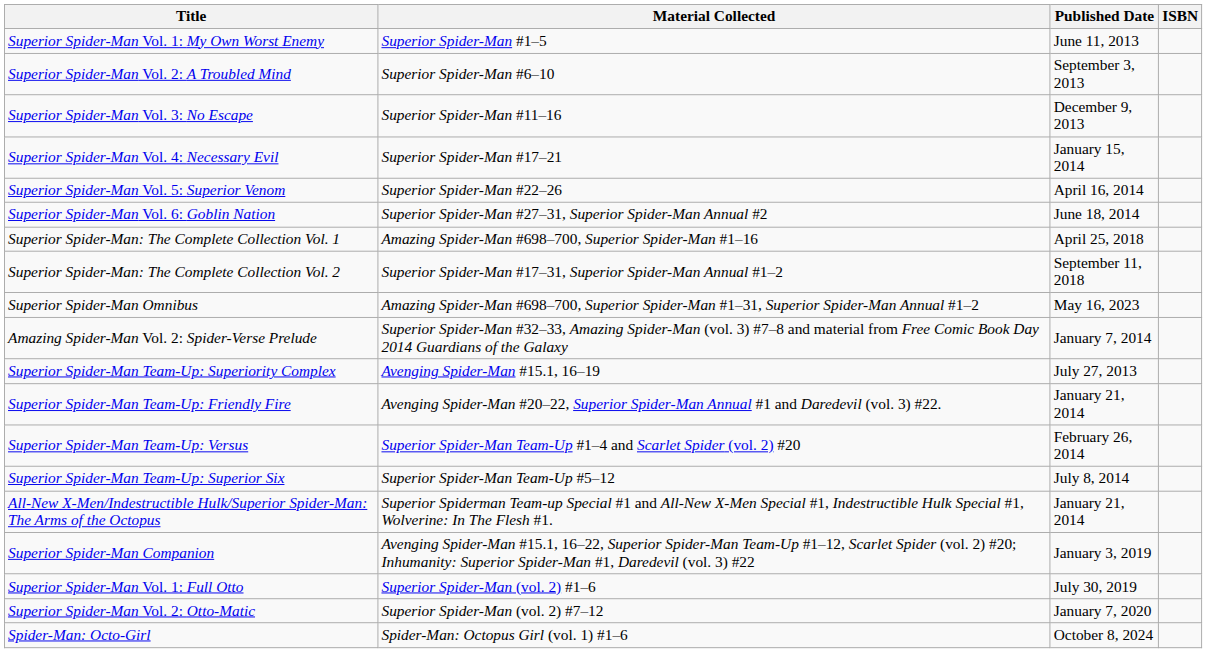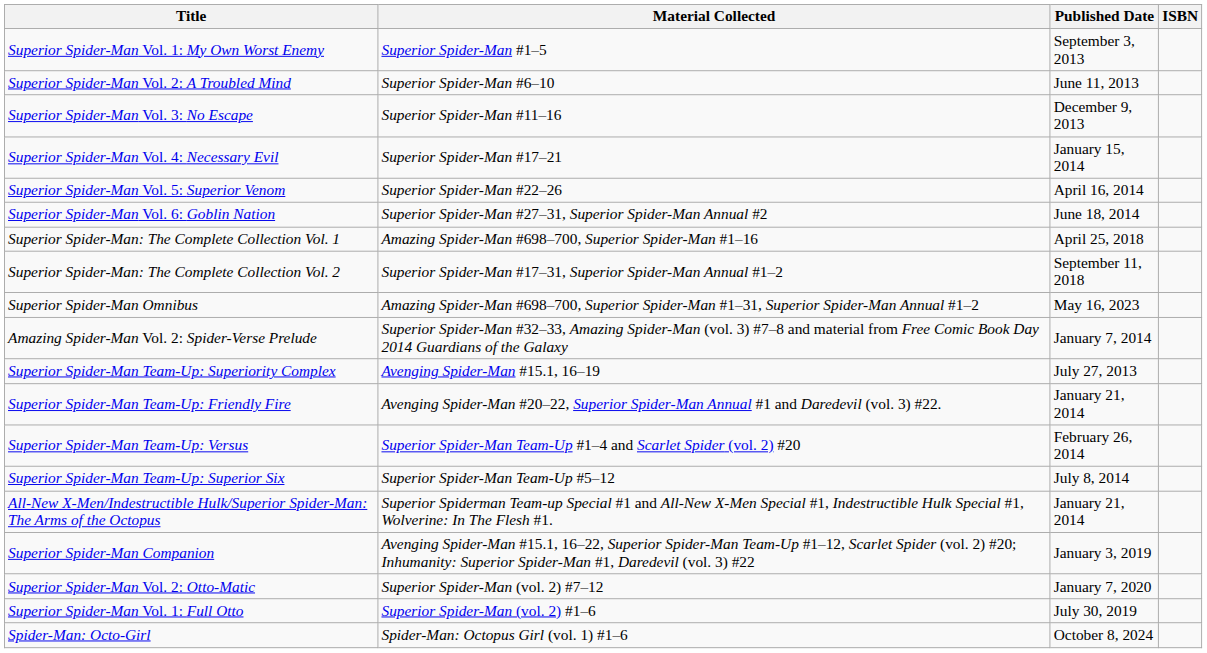Superior Spider-Man Vol. 1: My Own Worst Enemy | Published Date: June 11, 2013 -> September 3, 2013
Superior Spider-Man Vol. 2: A Troubled Mind | Published Date: September 3, 2013 -> June 11, 2013
rows swapped: Superior Spider-Man Vol. 1: Full Otto <-> Superior Spider-Man Vol. 2: Otto-Matic
